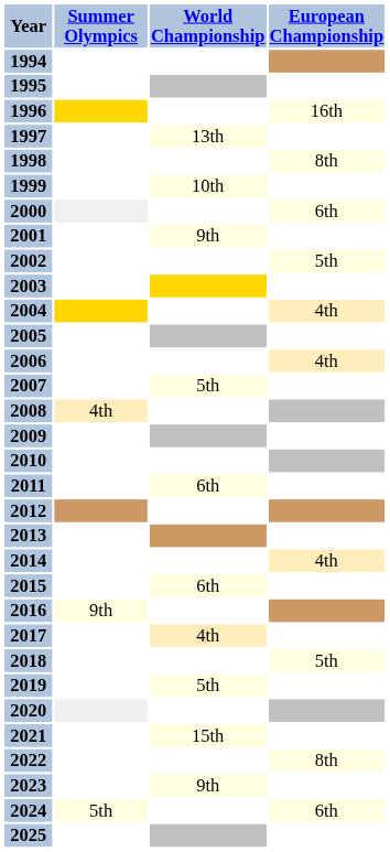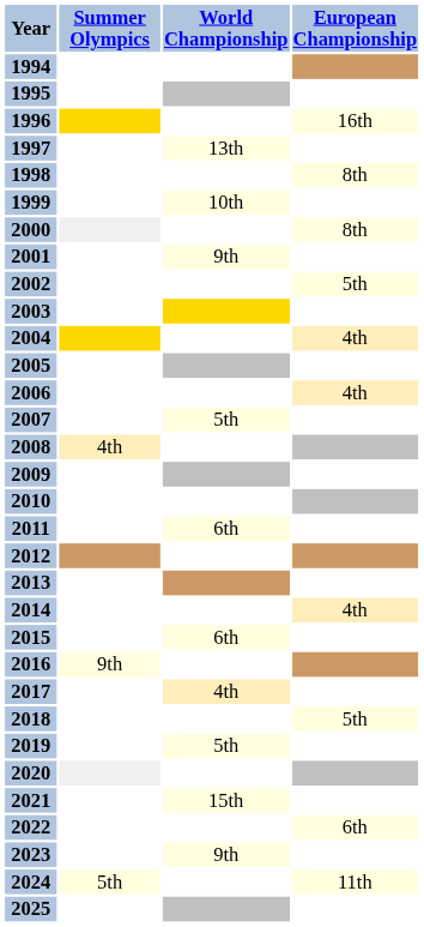2000 | European Championship: 6th -> 8th
2022 | European Championship: 8th -> 6th
2024 | European Championship: 6th -> 11th
